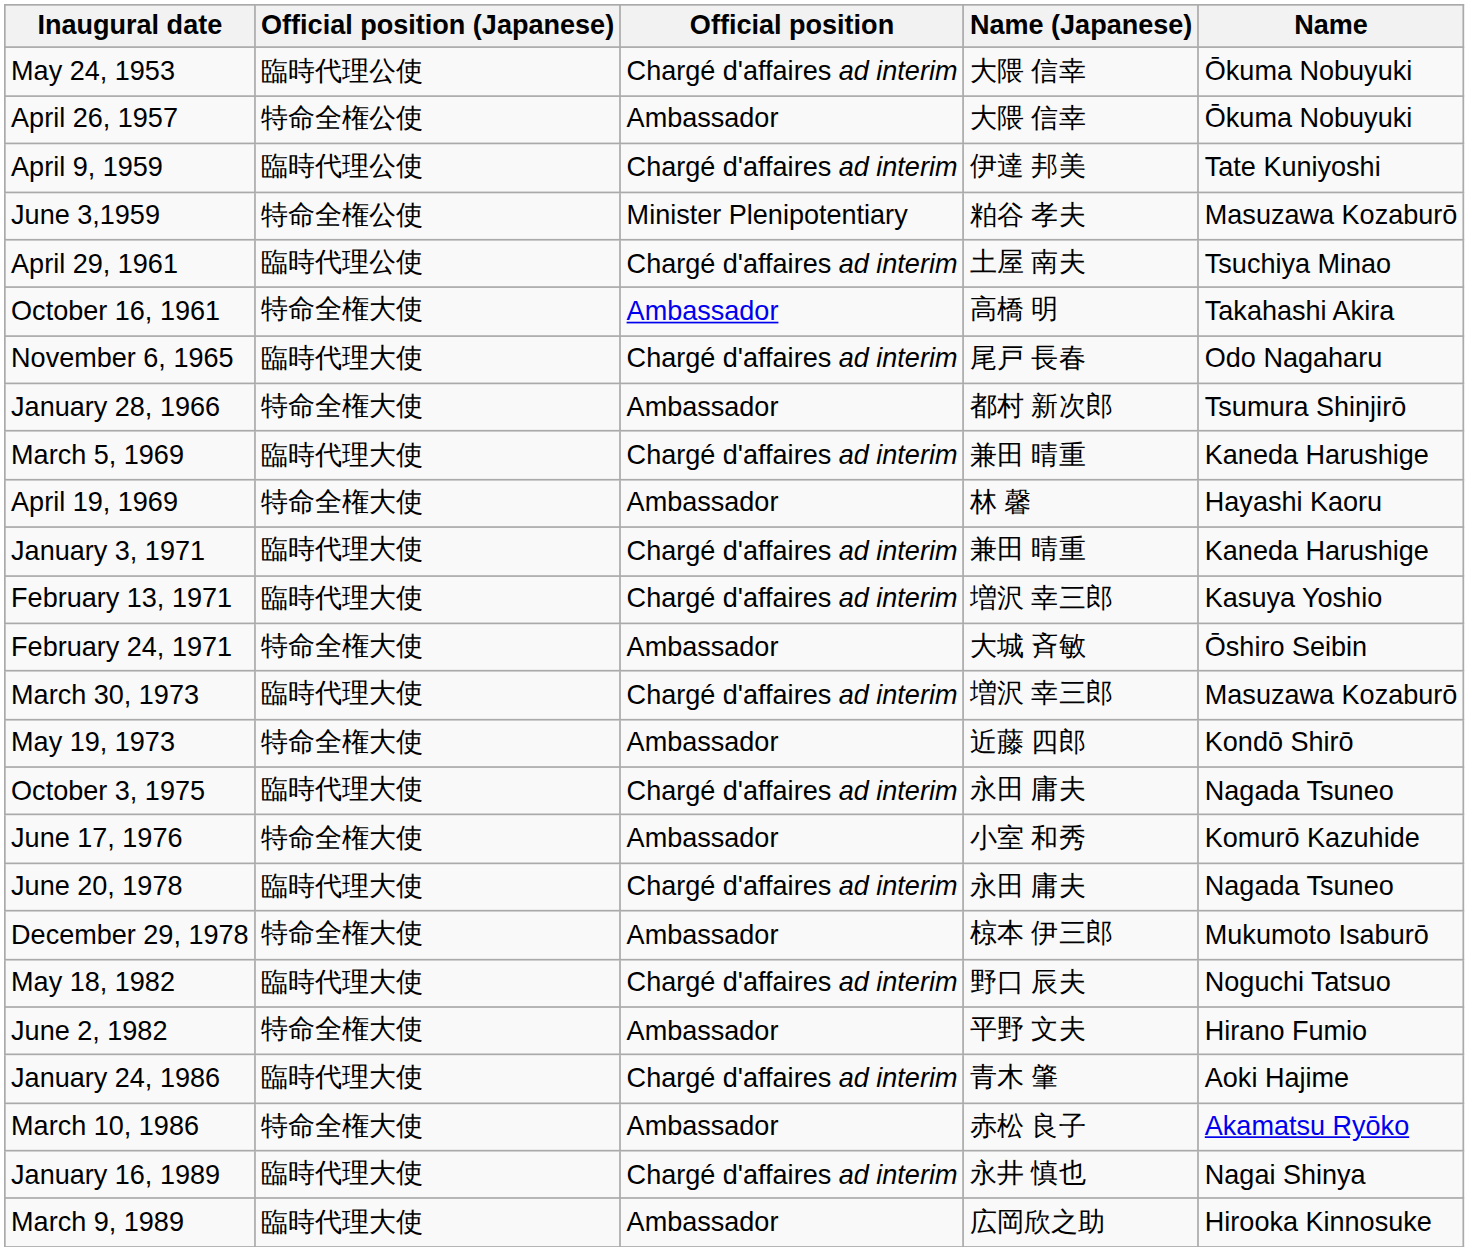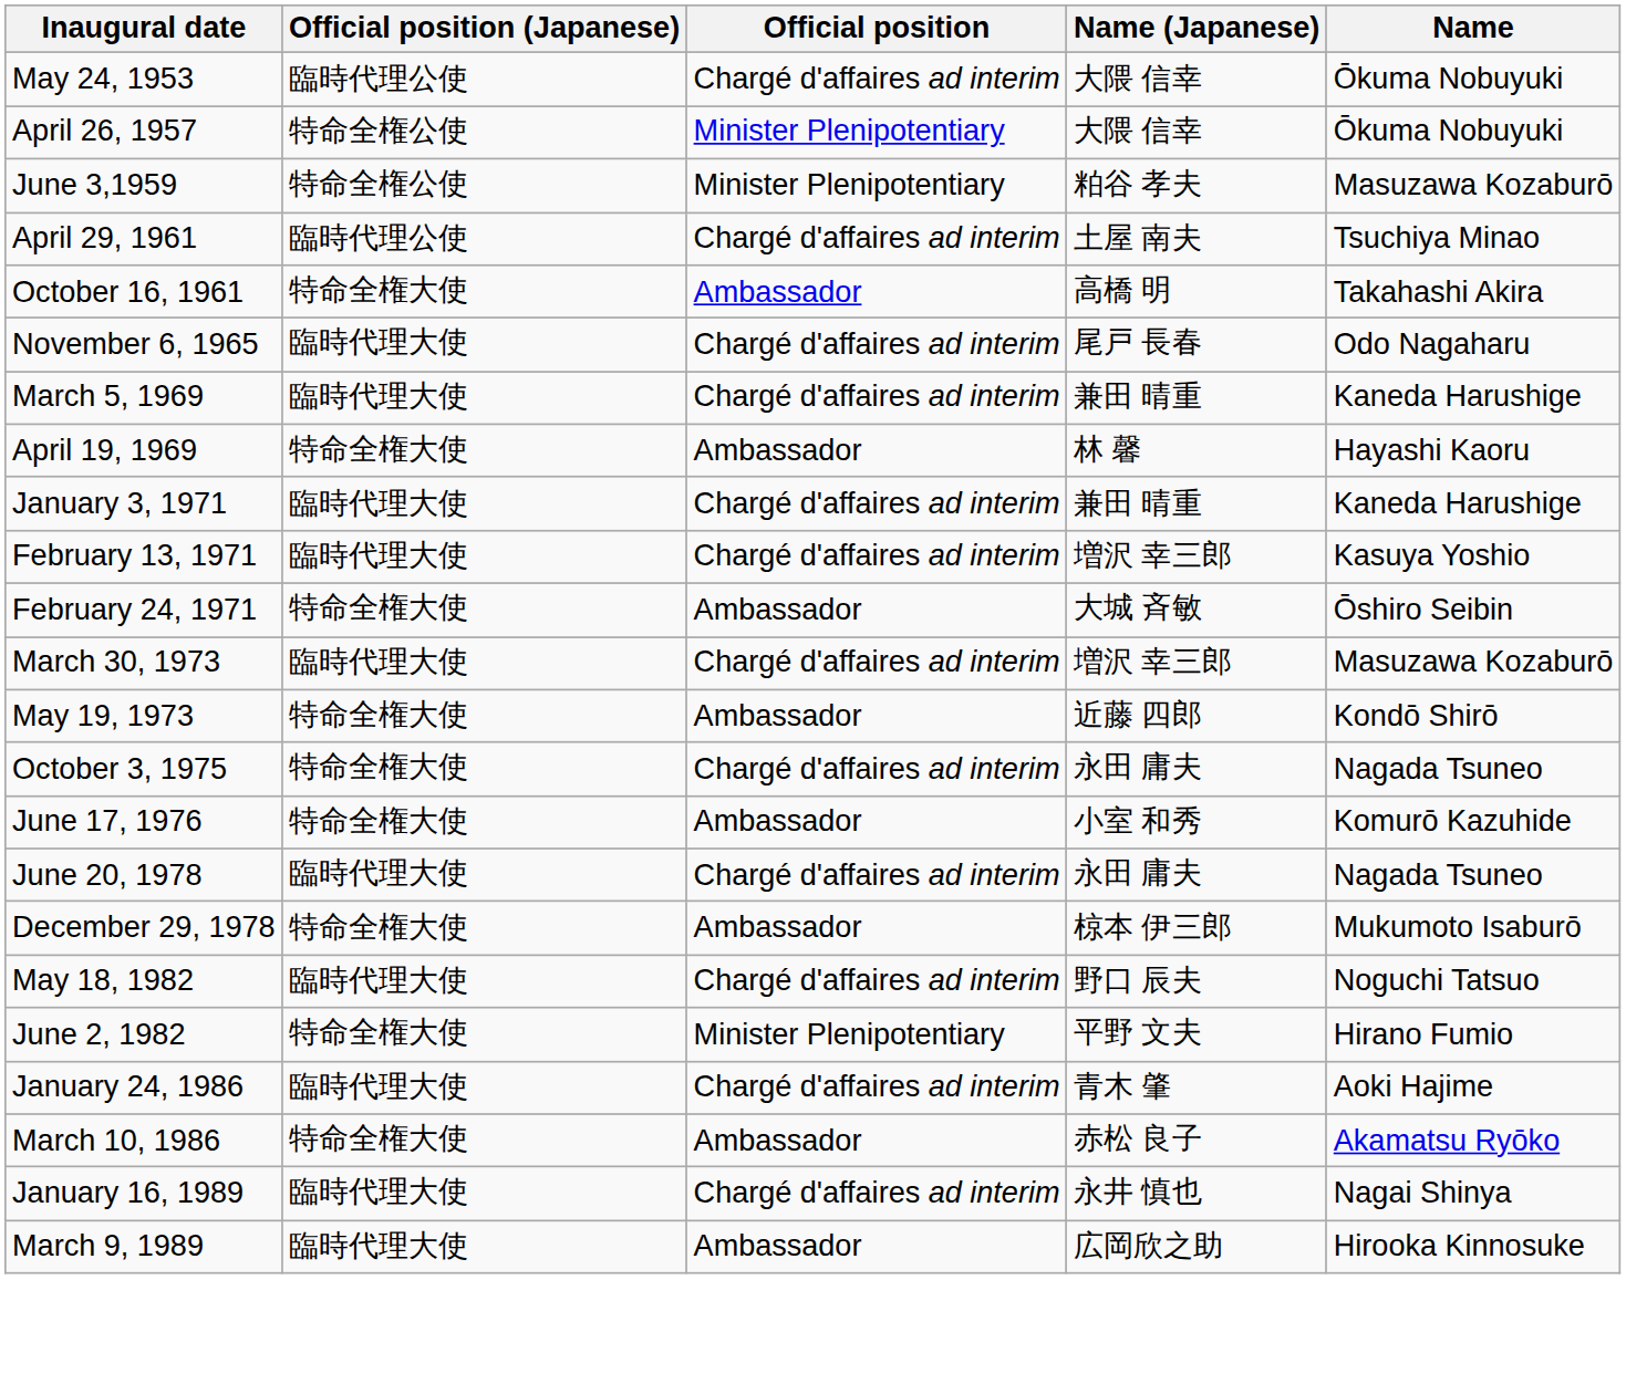April 26, 1957 | Official position: Ambassador -> Minister Plenipotentiary
- row: April 9, 1959 | 臨時代理公使 | Chargé d'affaires ad interim | 伊達 邦美 | Tate Kuniyoshi
- row: January 28, 1966 | 特命全権大使 | Ambassador | 都村 新次郎 | Tsumura Shinjirō
October 3, 1975 | Official position (Japanese): 臨時代理大使 -> 特命全権大使
June 2, 1982 | Official position: Ambassador -> Minister Plenipotentiary
